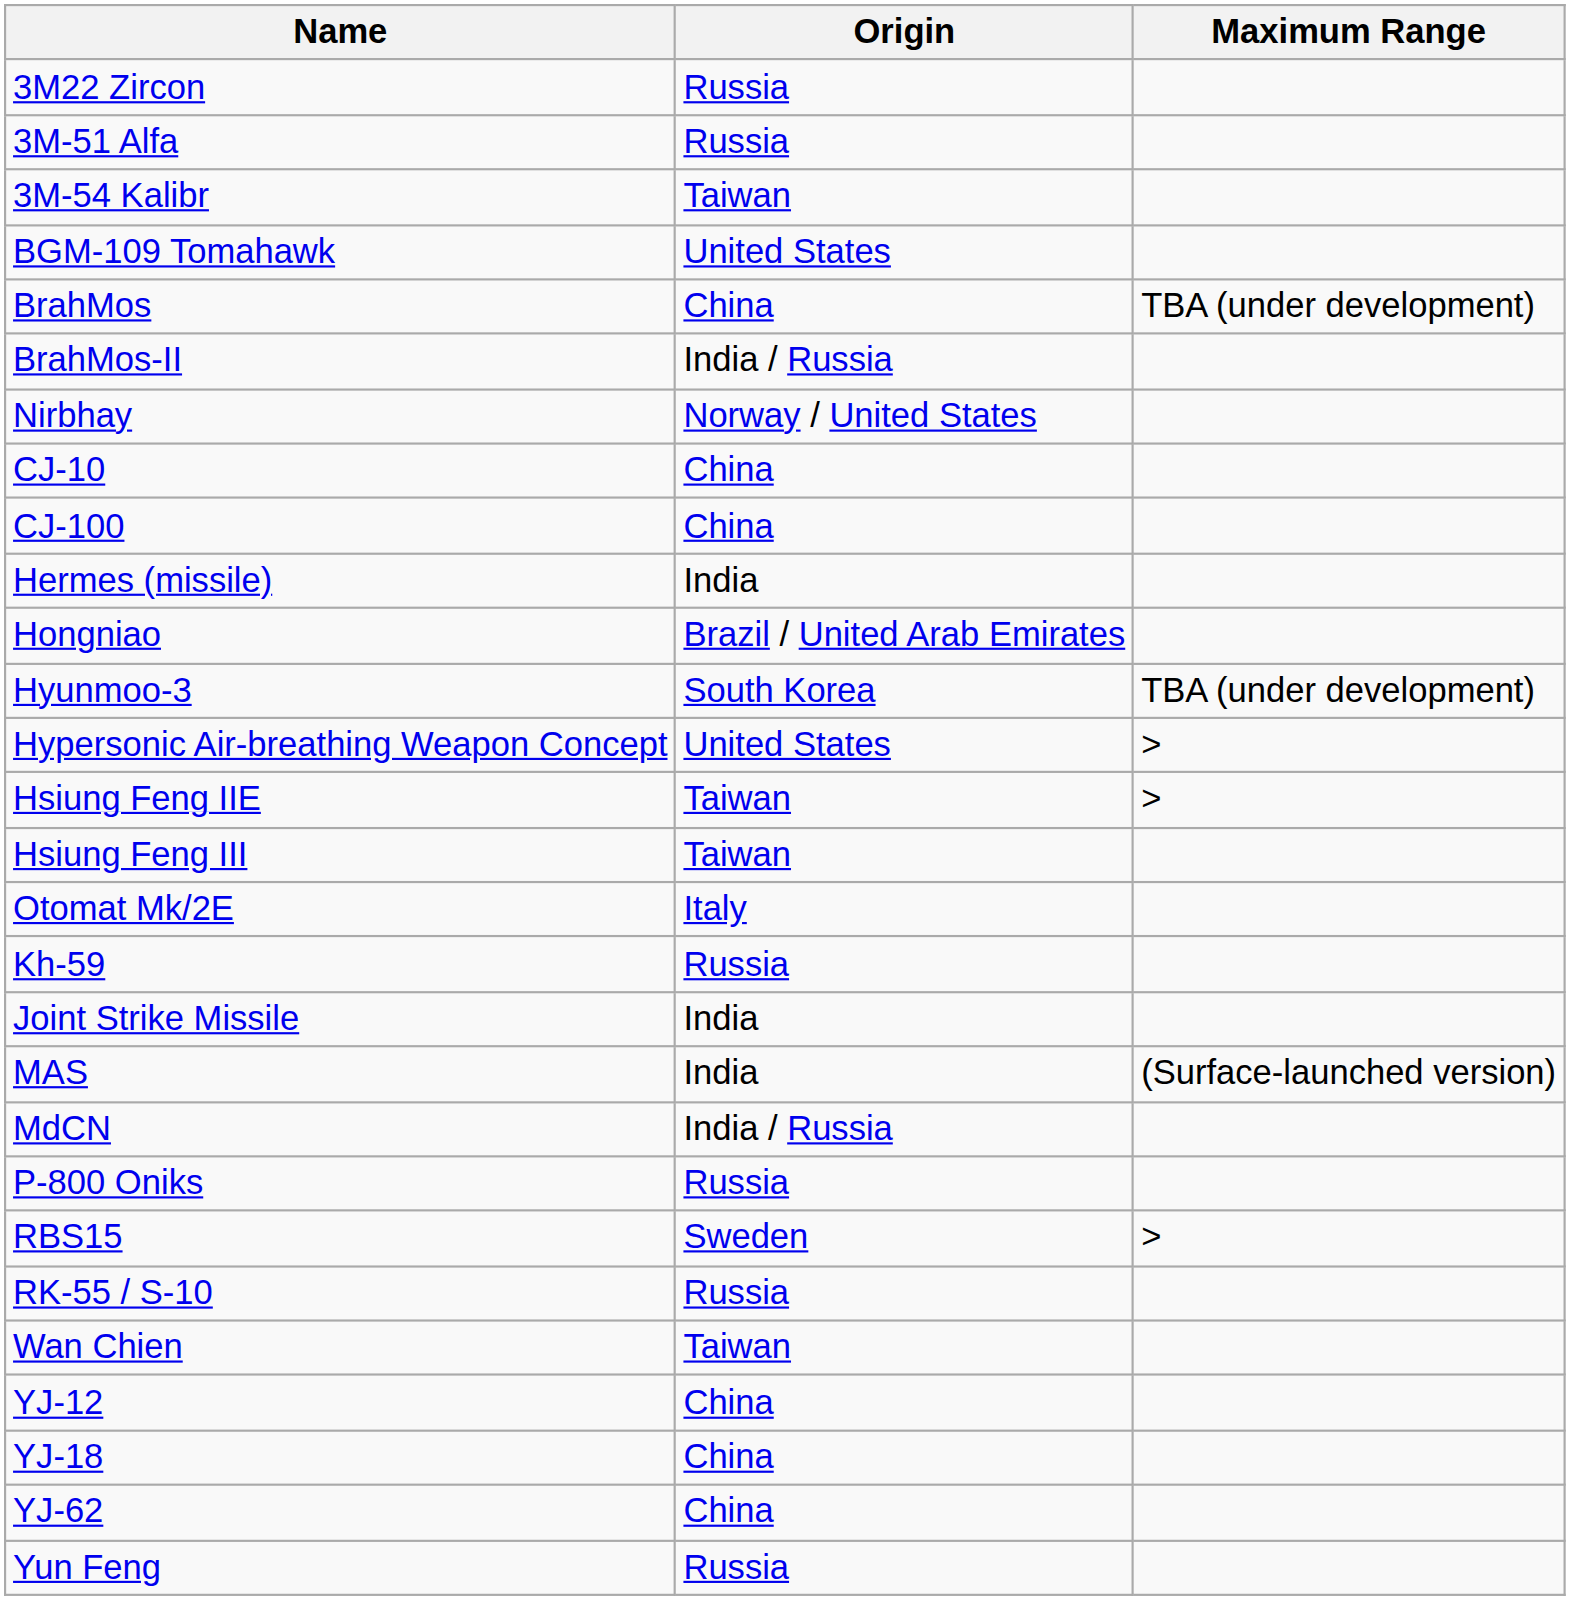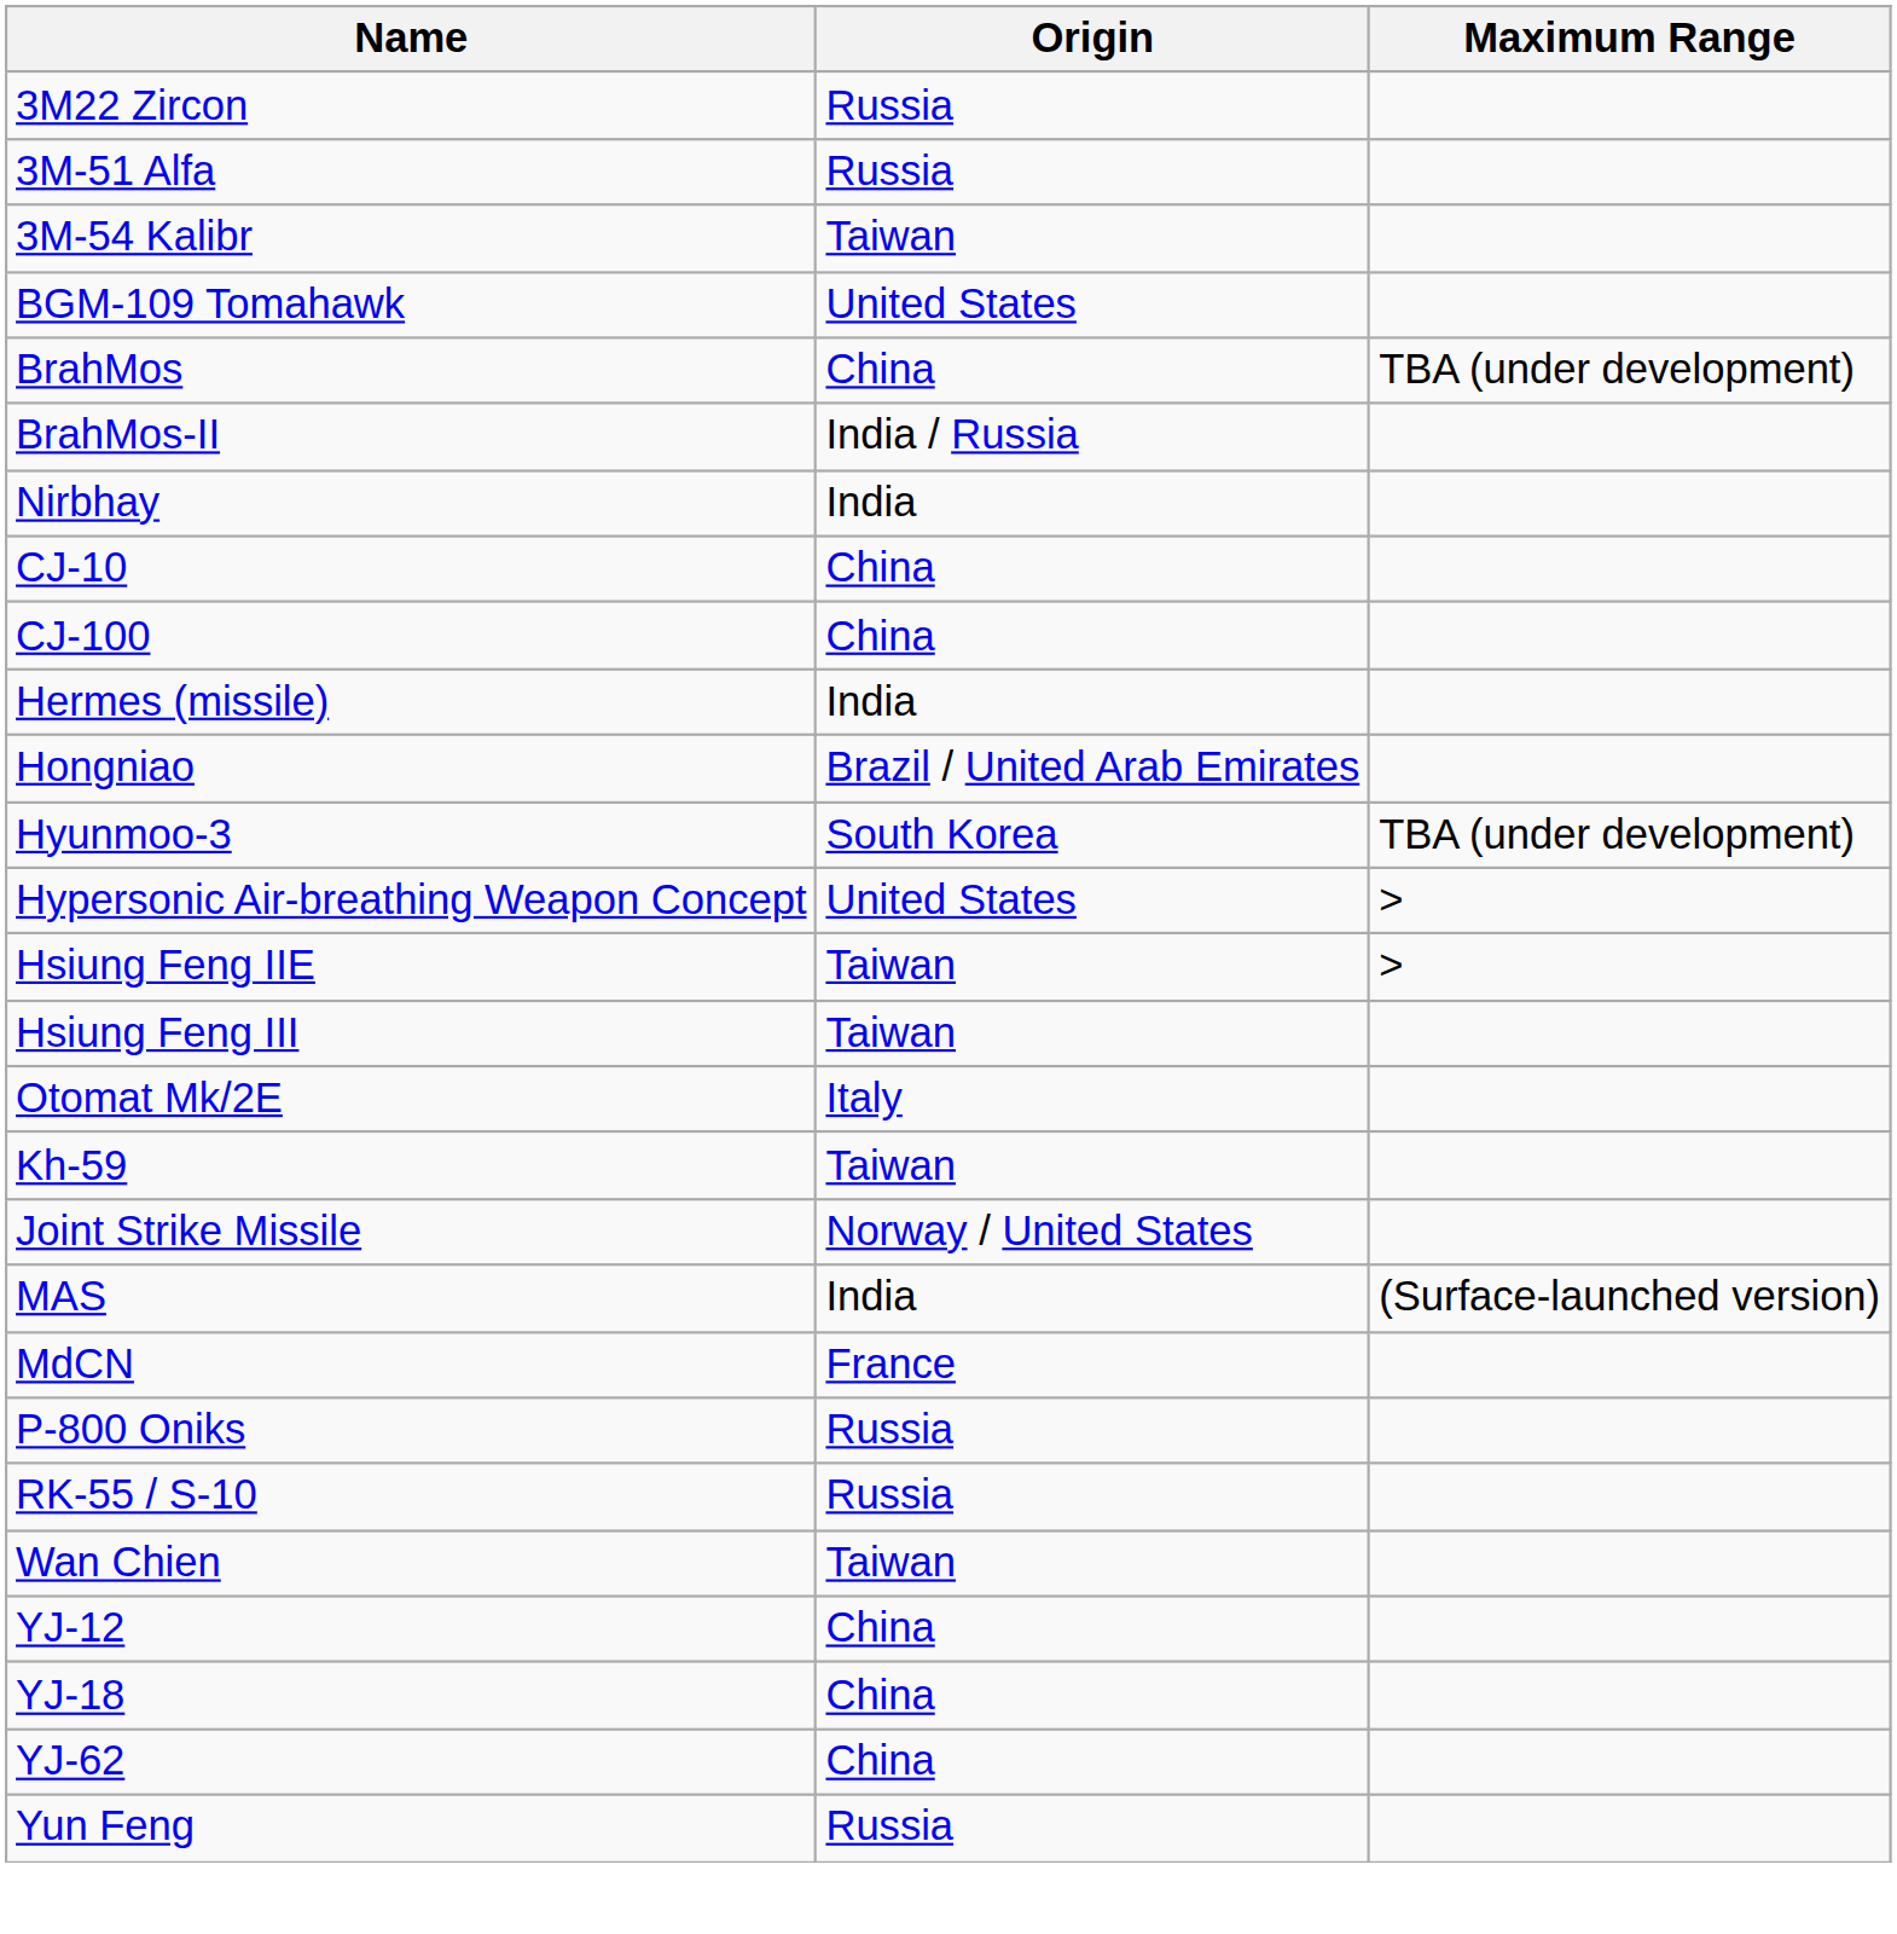Nirbhay | Origin: Norway / United States -> India
Kh-59 | Origin: Russia -> Taiwan
Joint Strike Missile | Origin: India -> Norway / United States
MdCN | Origin: India / Russia -> France
- row: RBS15 | Sweden | >
